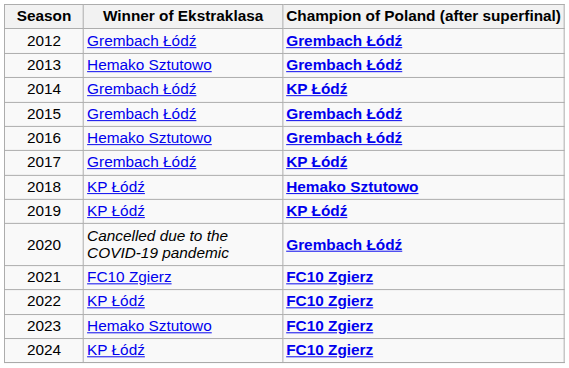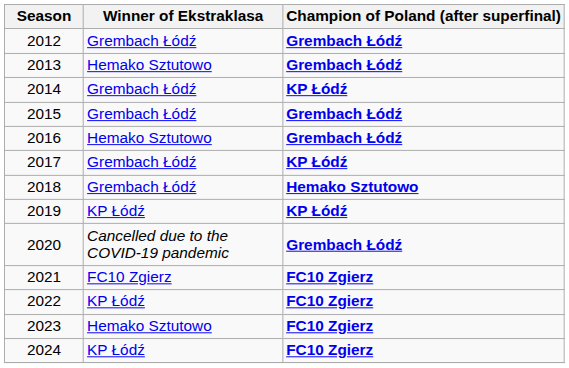2018 | Winner of Ekstraklasa: KP Łódź -> Grembach Łódź
